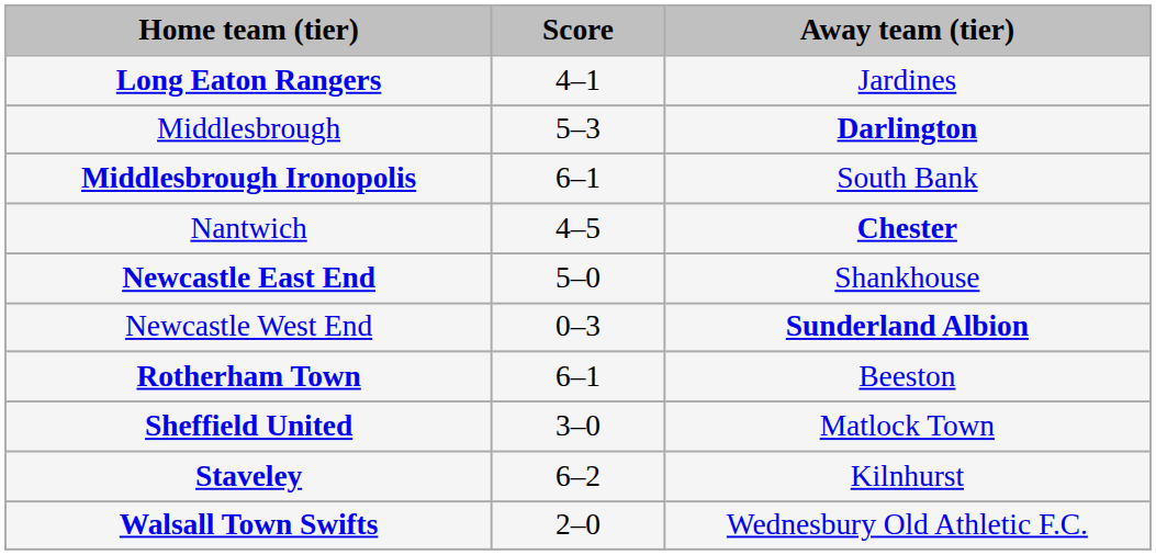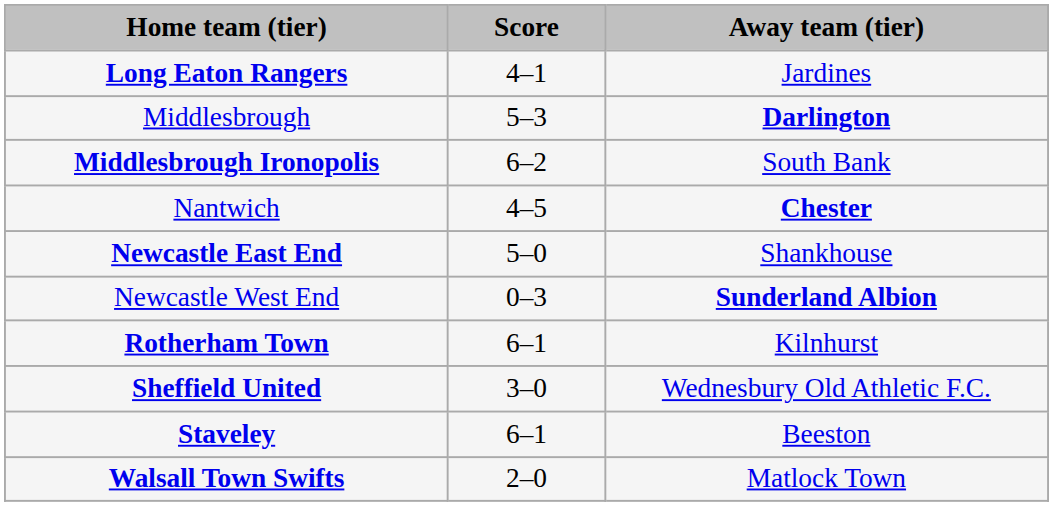Middlesbrough Ironopolis | Score: 6–1 -> 6–2
Rotherham Town | Away team (tier): Beeston -> Kilnhurst
Sheffield United | Away team (tier): Matlock Town -> Wednesbury Old Athletic F.C.
Staveley | Score: 6–2 -> 6–1
Staveley | Away team (tier): Kilnhurst -> Beeston
Walsall Town Swifts | Away team (tier): Wednesbury Old Athletic F.C. -> Matlock Town
